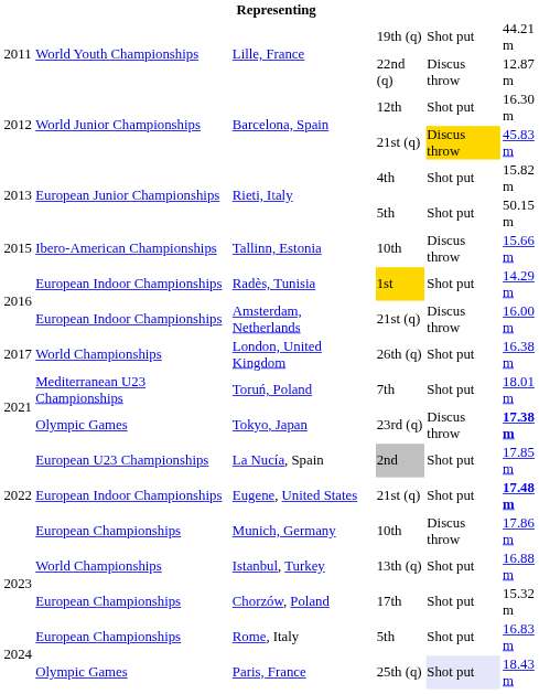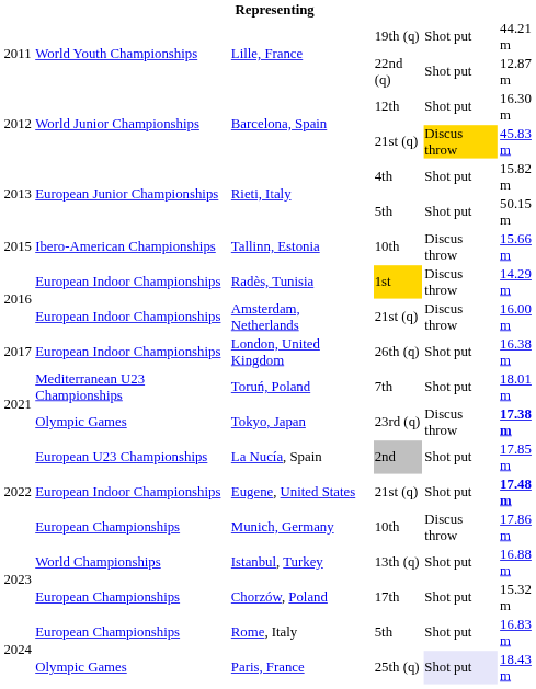Lille, France / 22nd (q) | column 5: Discus throw -> Shot put
Radès, Tunisia | column 5: Shot put -> Discus throw
London, United Kingdom | column 2: World Championships -> European Indoor Championships
